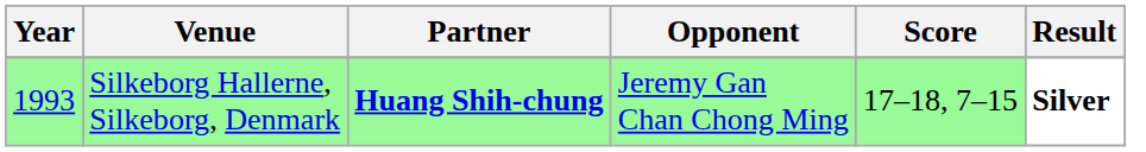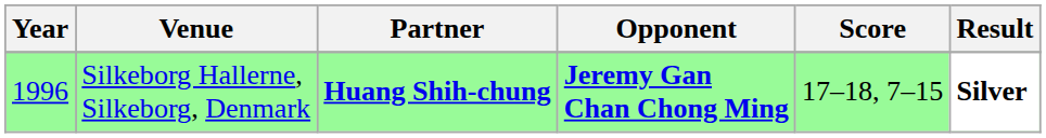Silkeborg Hallerne, Silkeborg, Denmark | Year: 1993 -> 1996
Silkeborg Hallerne, Silkeborg, Denmark | Opponent: normal -> bold
